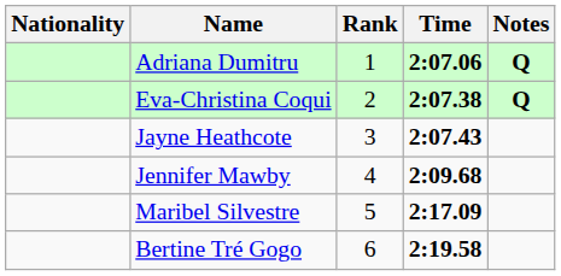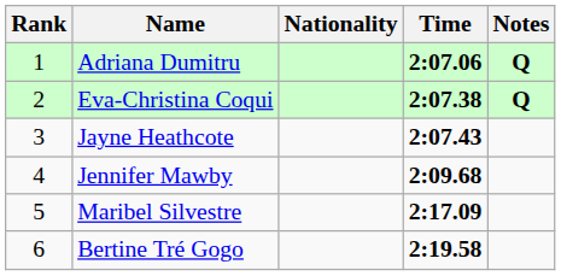columns swapped: Rank <-> Nationality
